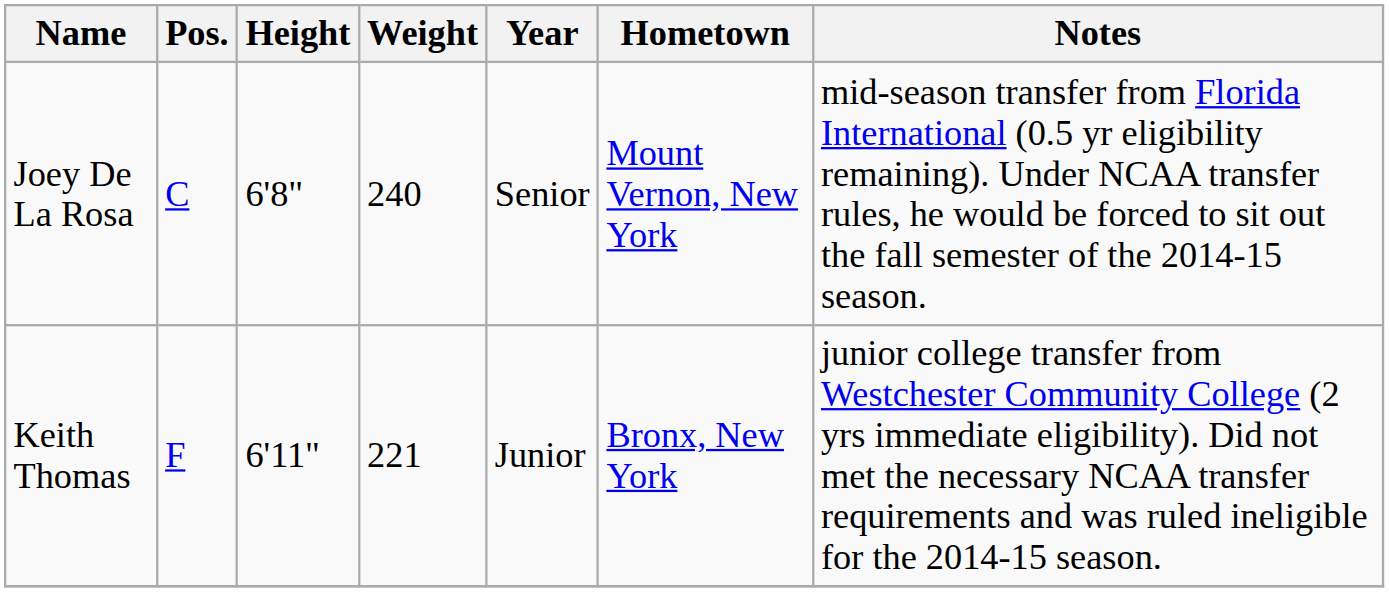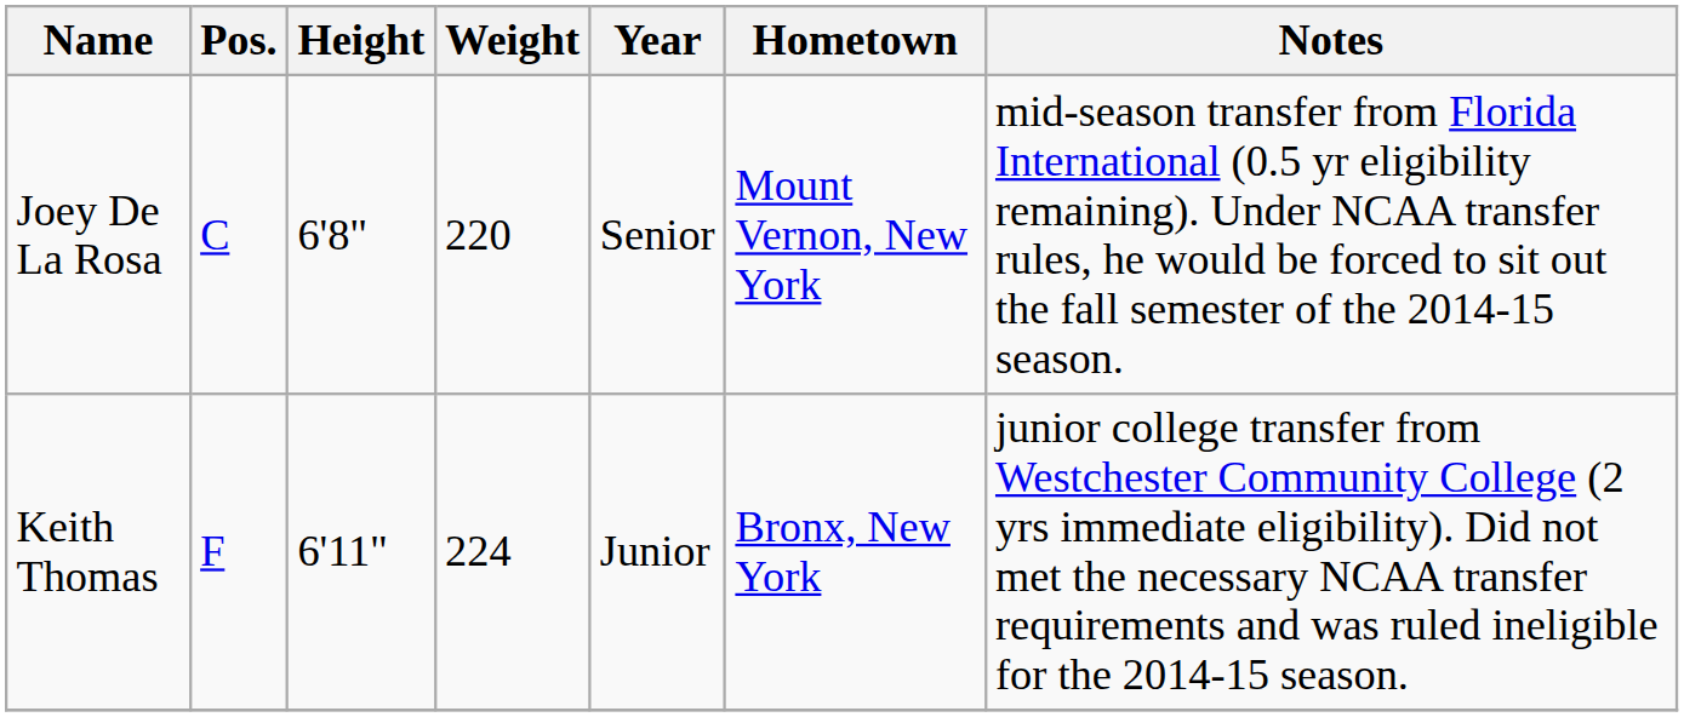Joey De La Rosa | Weight: 240 -> 220
Keith Thomas | Weight: 221 -> 224
